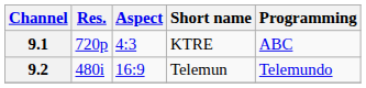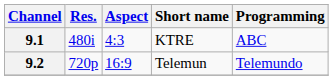9.1 | Res.: 720p -> 480i
9.2 | Res.: 480i -> 720p
